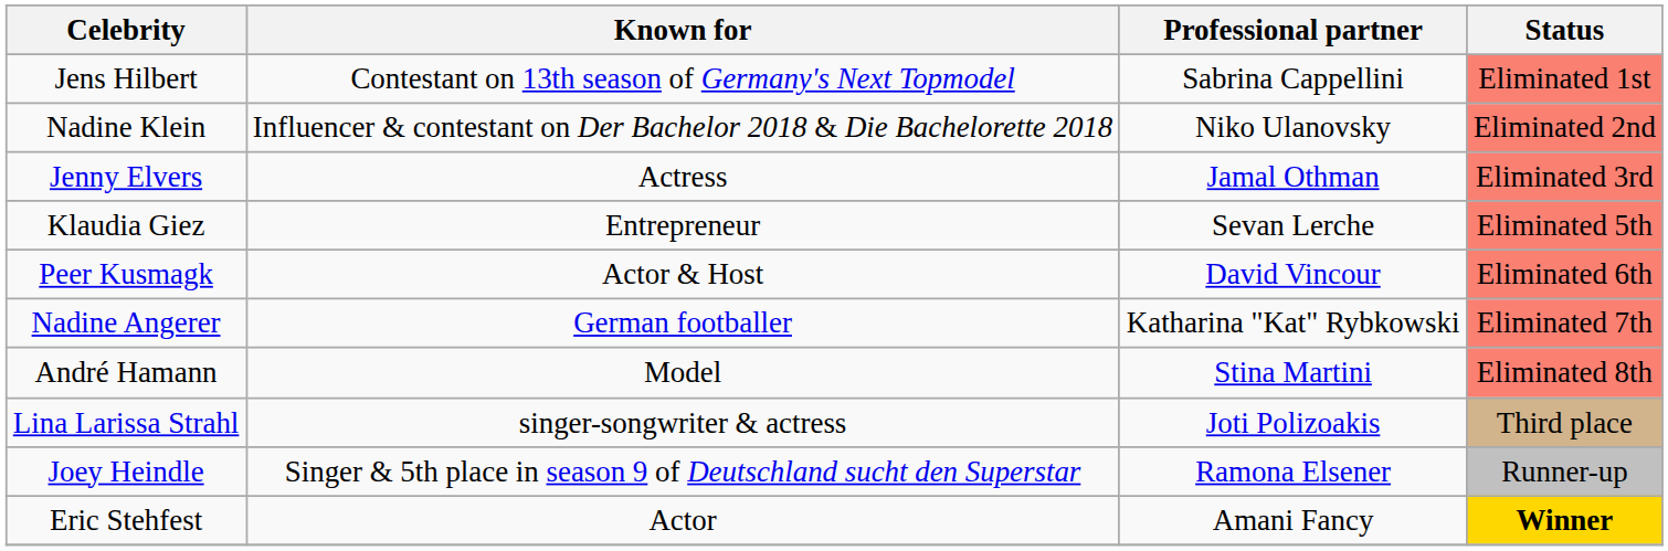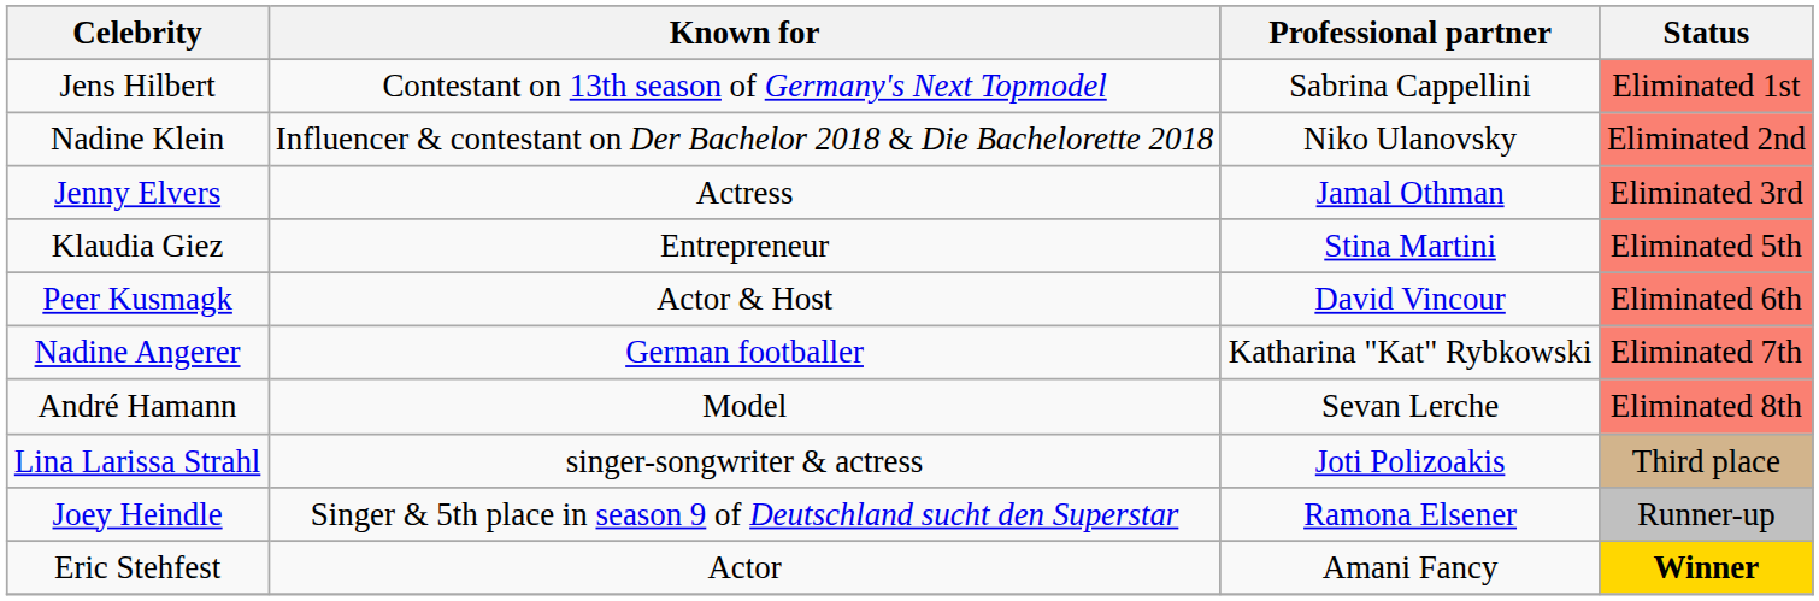Klaudia Giez | Professional partner: Sevan Lerche -> Stina Martini
André Hamann | Professional partner: Stina Martini -> Sevan Lerche
